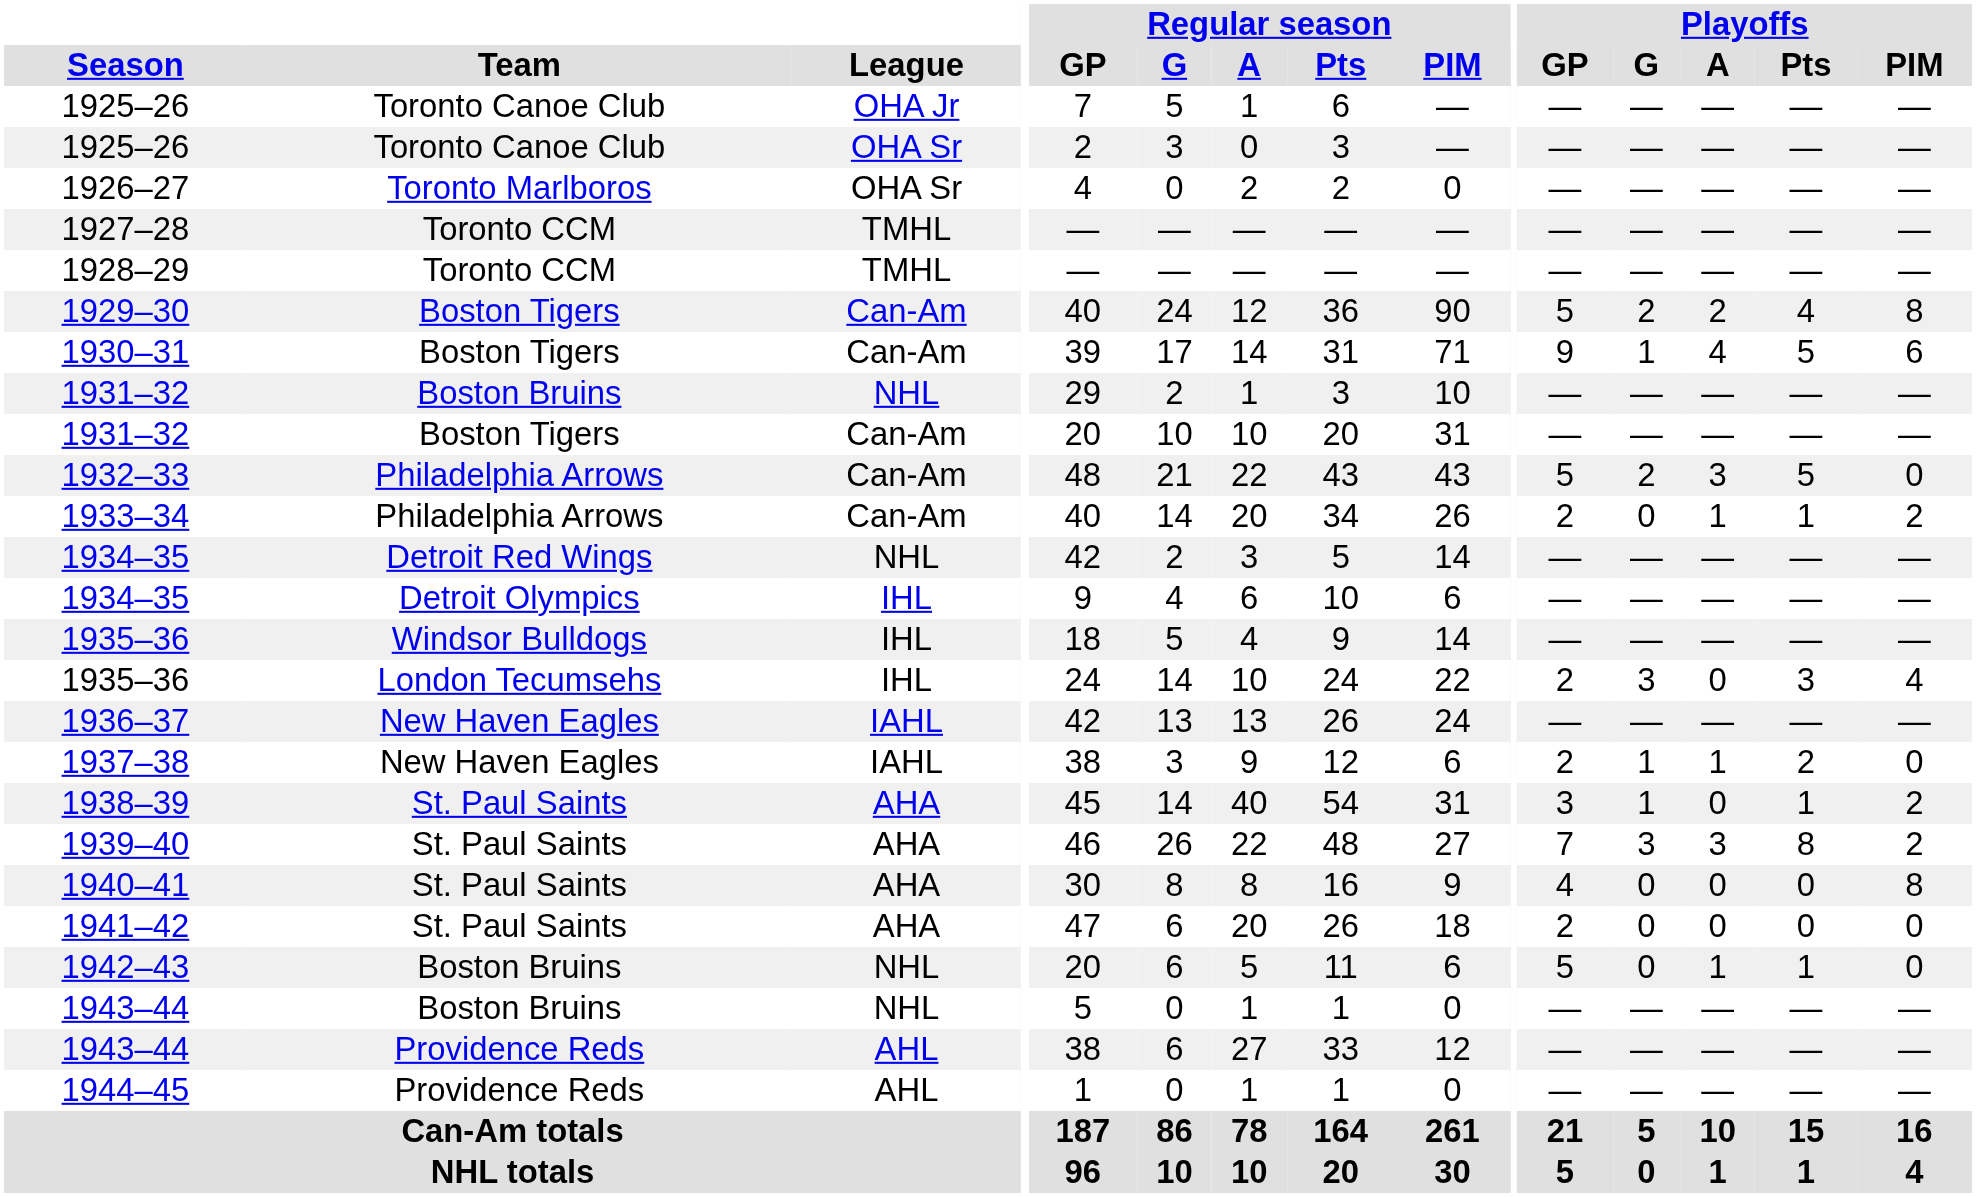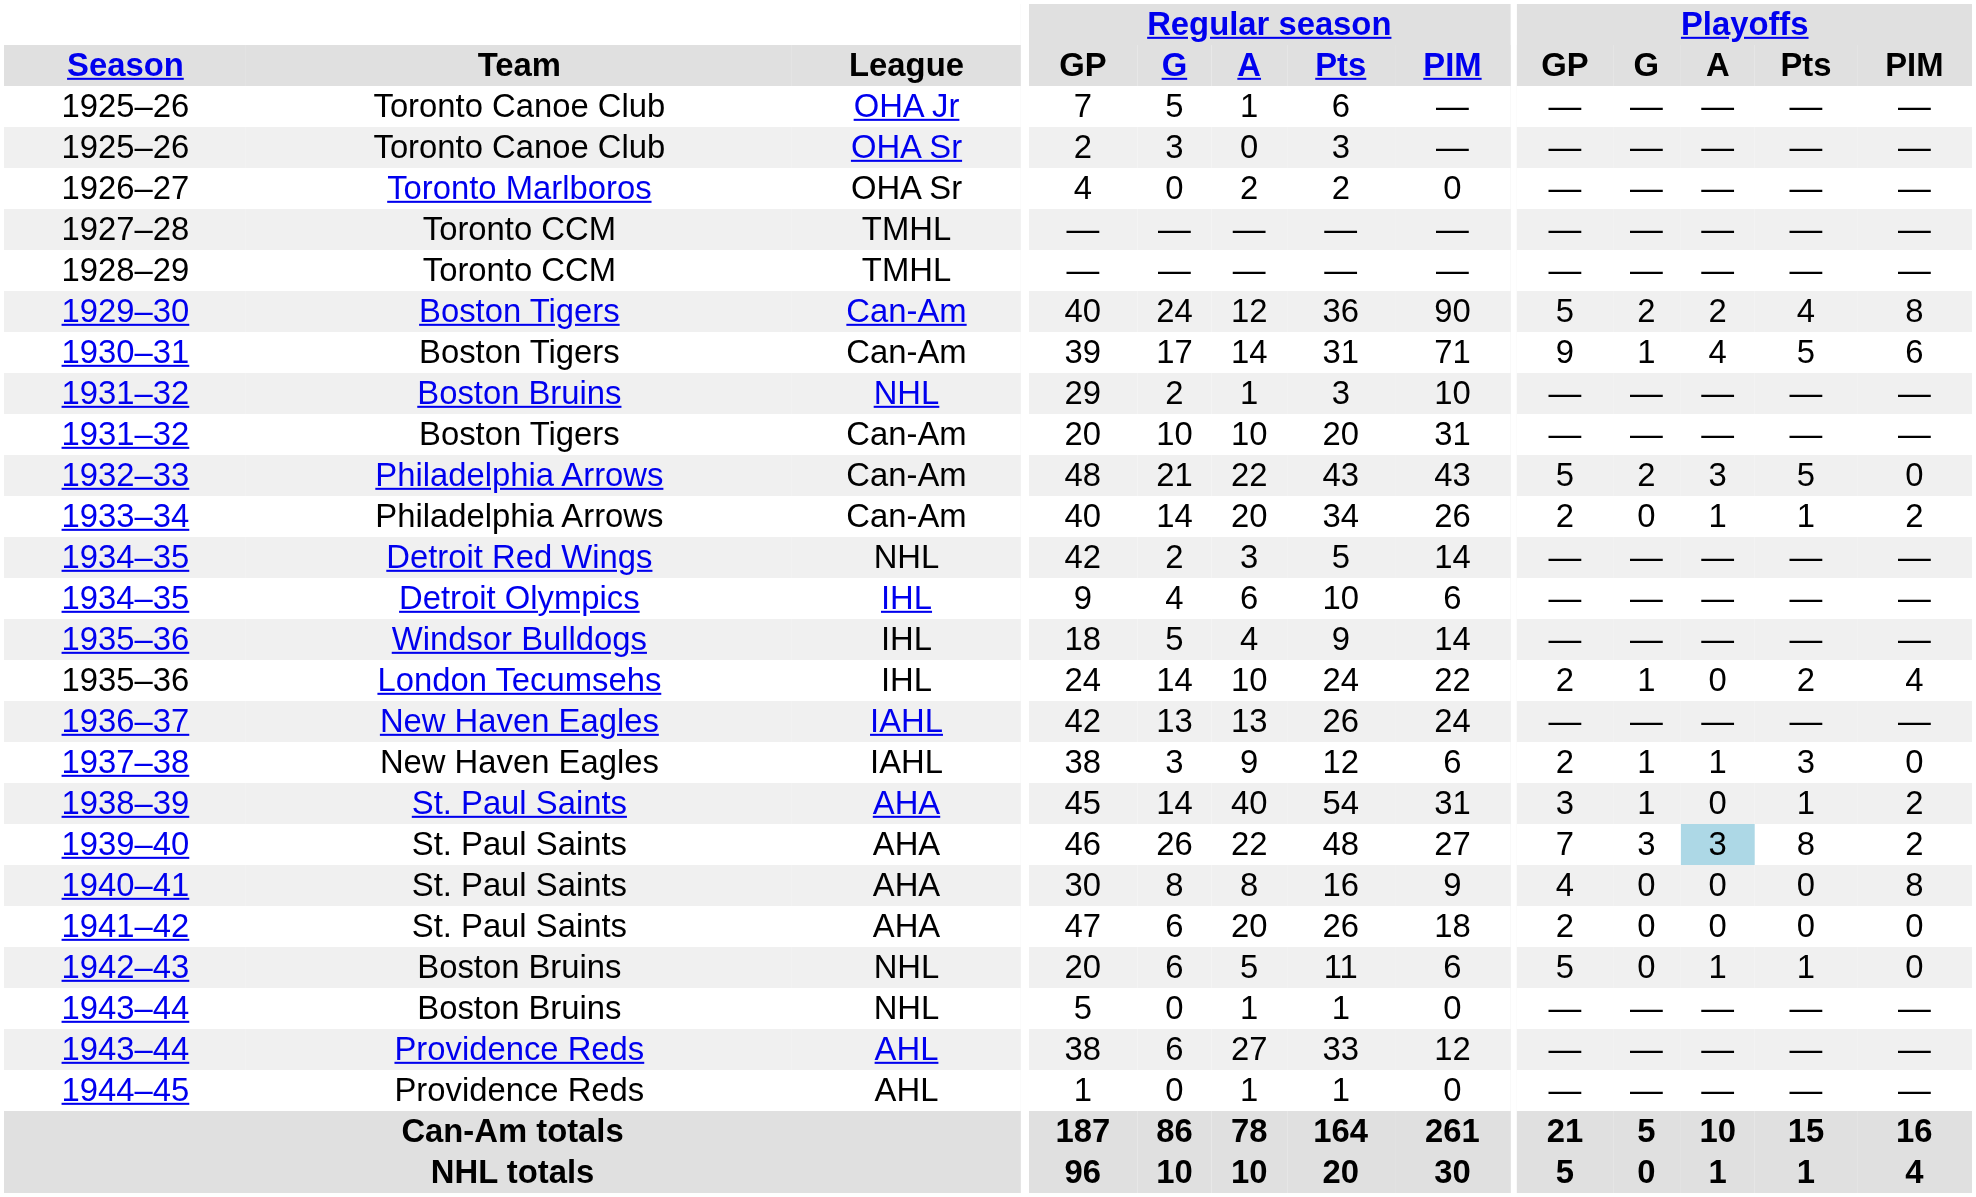1935–36 / London Tecumsehs | Playoffs / G: 3 -> 1
1935–36 / London Tecumsehs | Playoffs / Pts: 3 -> 2
1937–38 | Playoffs / Pts: 2 -> 3
1939–40 | Playoffs / A: no background -> lightblue background
